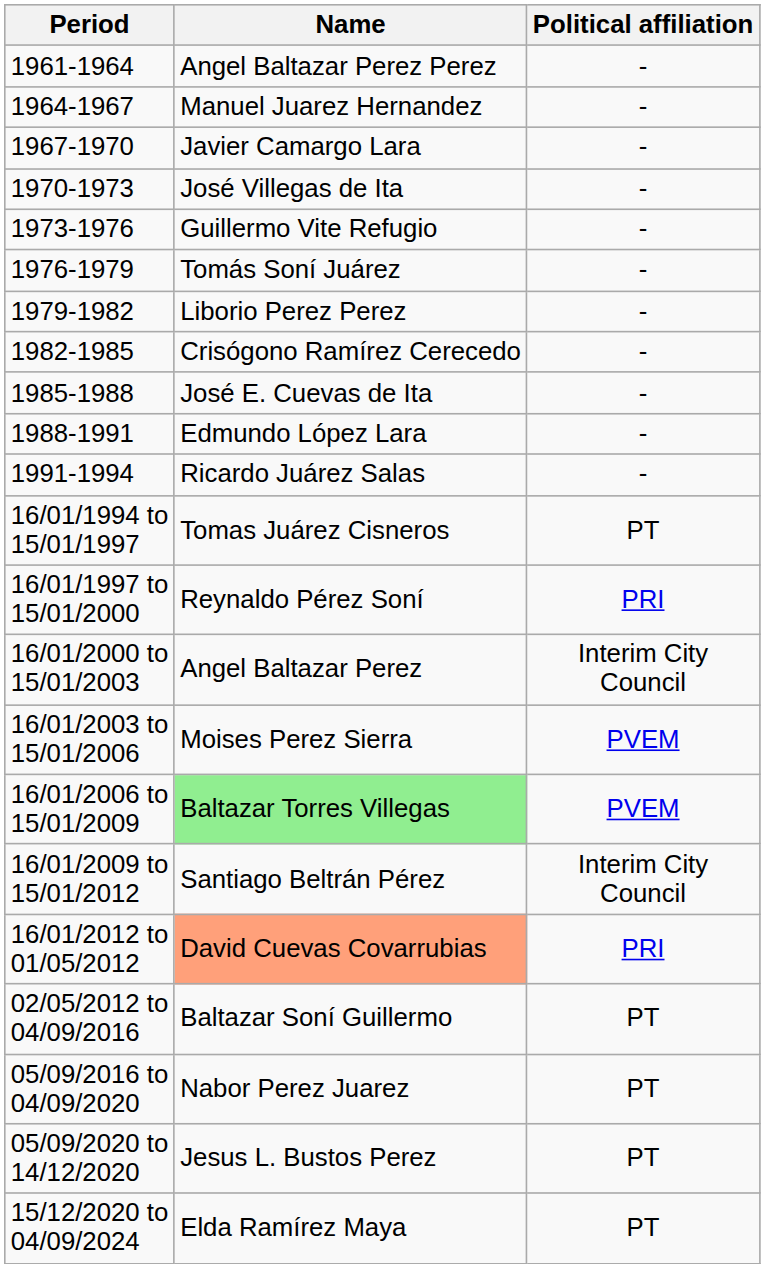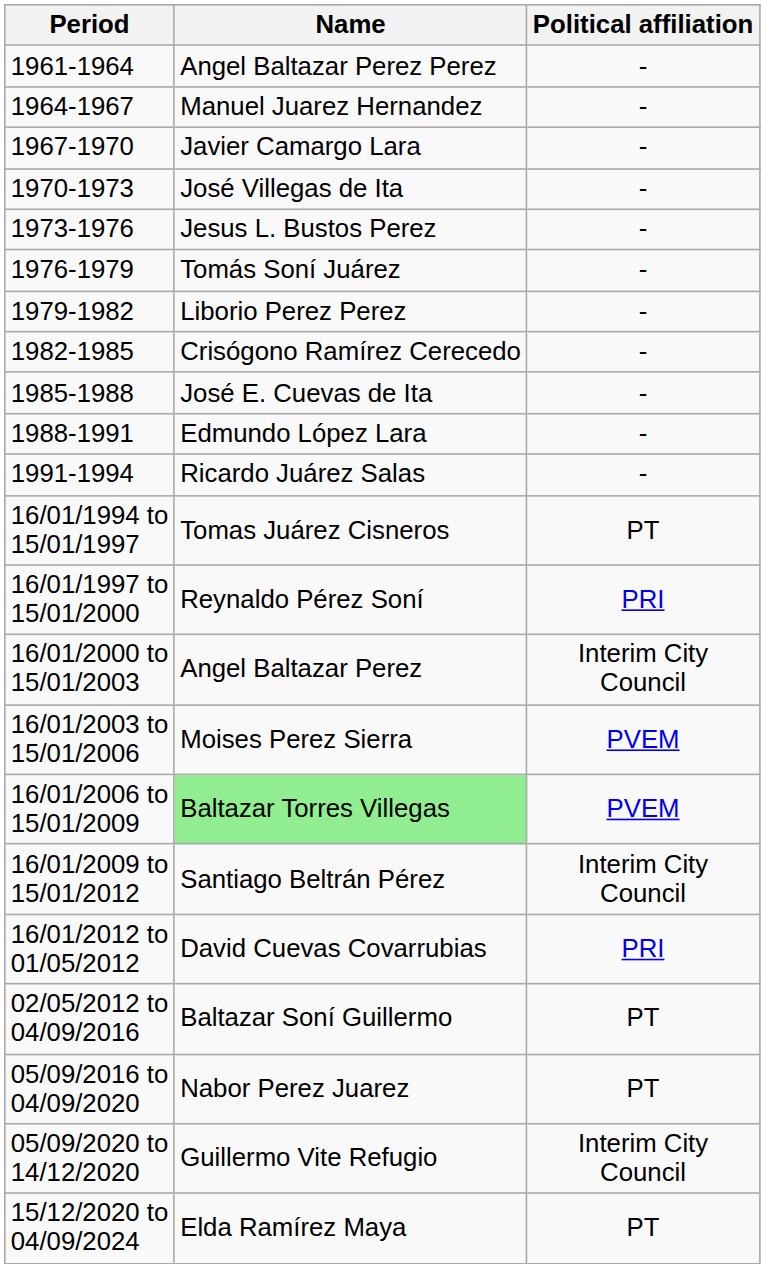1973-1976 | Name: Guillermo Vite Refugio -> Jesus L. Bustos Perez
16/01/2012 to 01/05/2012 | Name: lightsalmon background -> no background
05/09/2020 to 14/12/2020 | Name: Jesus L. Bustos Perez -> Guillermo Vite Refugio
05/09/2020 to 14/12/2020 | Political affiliation: PT -> Interim City Council
